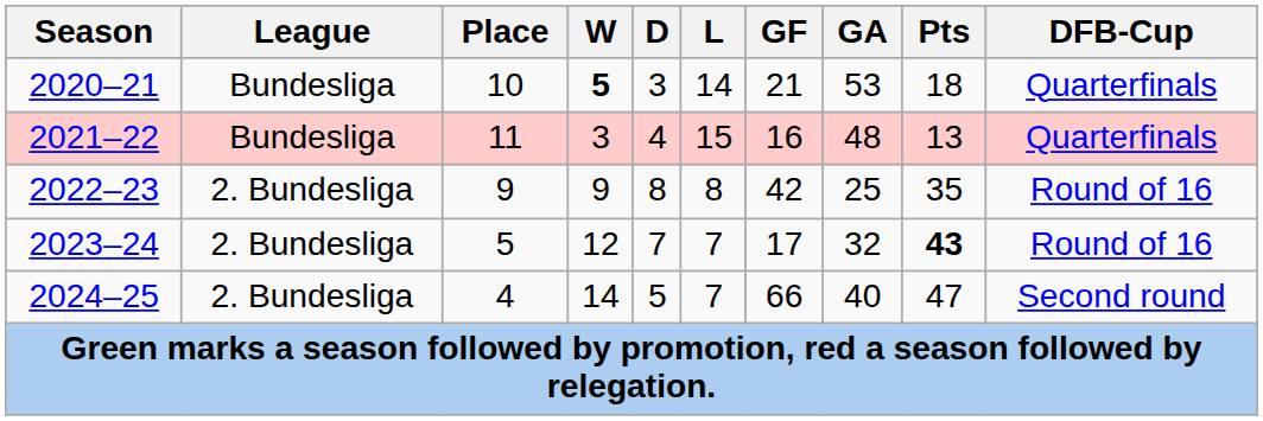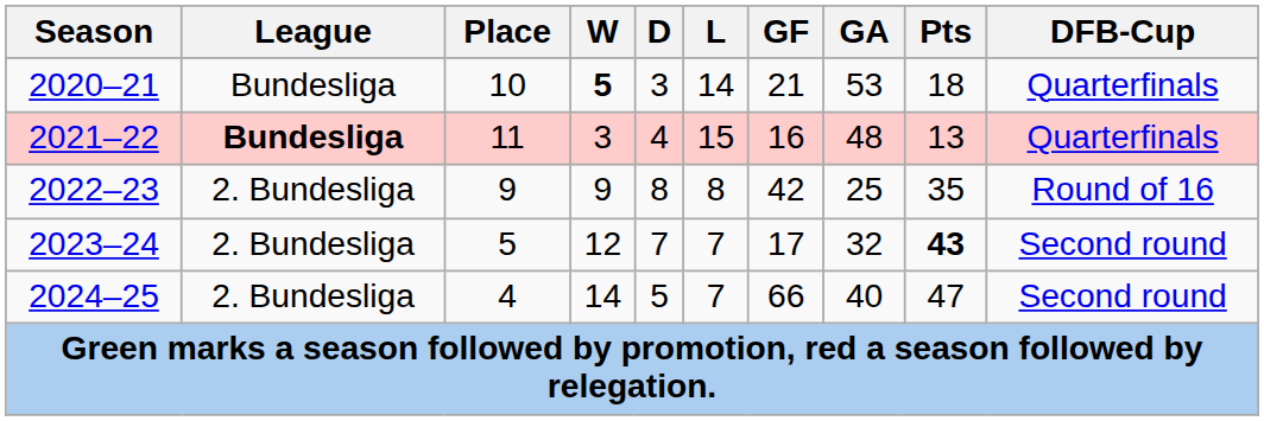2021–22 | League: normal -> bold
2023–24 | DFB-Cup: Round of 16 -> Second round
